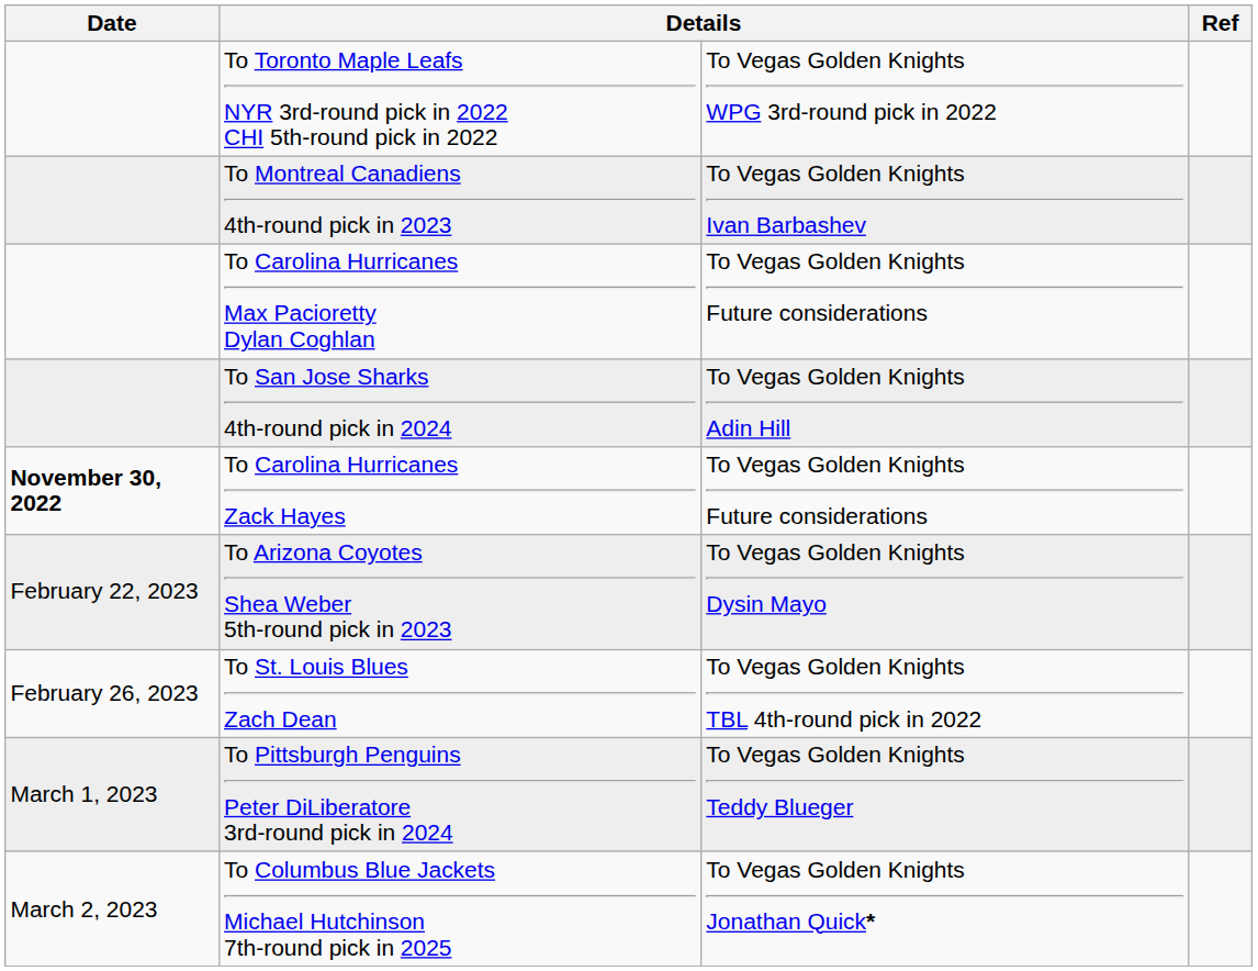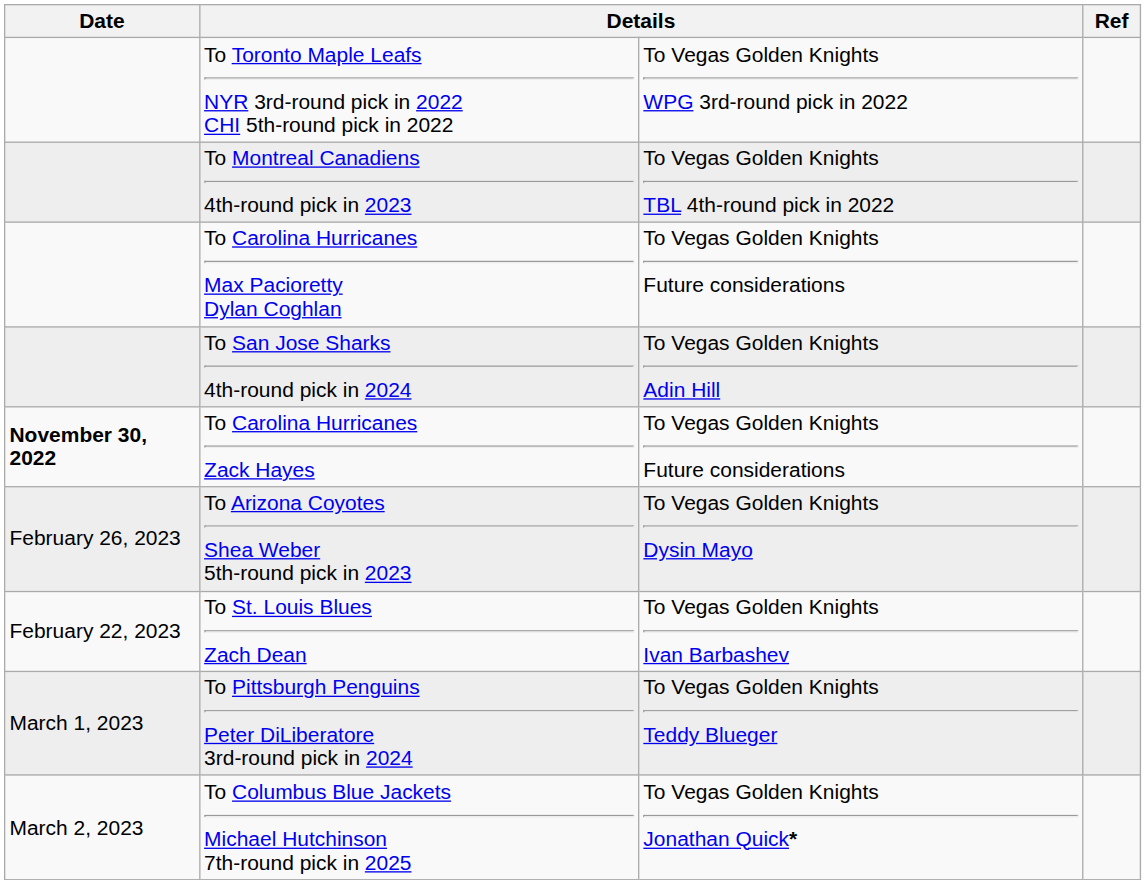To Montreal Canadiens 4th-round pick in 2023 | column 3: To Vegas Golden Knights Ivan Barbashev -> To Vegas Golden Knights TBL 4th-round pick in 2022
To Arizona Coyotes Shea Weber 5th-round pick in 2023 | Date: February 22, 2023 -> February 26, 2023
To St. Louis Blues Zach Dean | Date: February 26, 2023 -> February 22, 2023
To St. Louis Blues Zach Dean | column 3: To Vegas Golden Knights TBL 4th-round pick in 2022 -> To Vegas Golden Knights Ivan Barbashev
